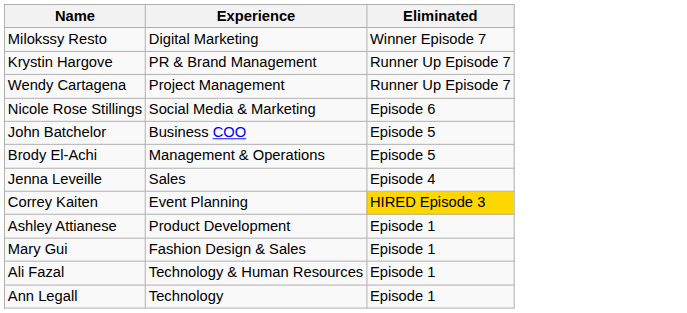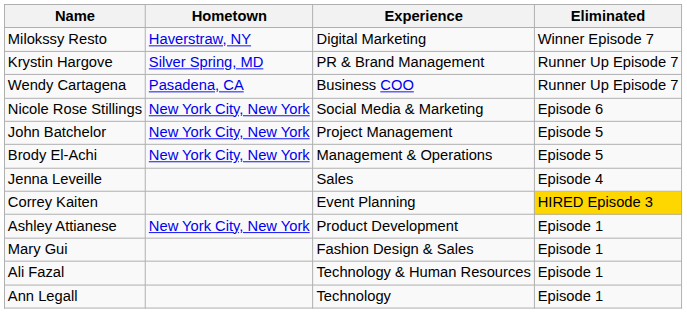+ column: Hometown | Haverstraw, NY | Silver Spring, MD | Pasadena, CA | New York City, New York | New York City, New York | New York City, New York | New York City, New York
Wendy Cartagena | Experience: Project Management -> Business COO
John Batchelor | Experience: Business COO -> Project Management
